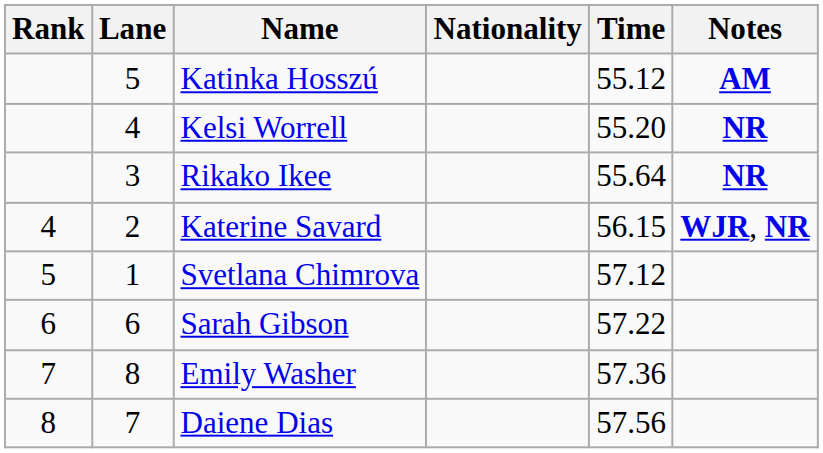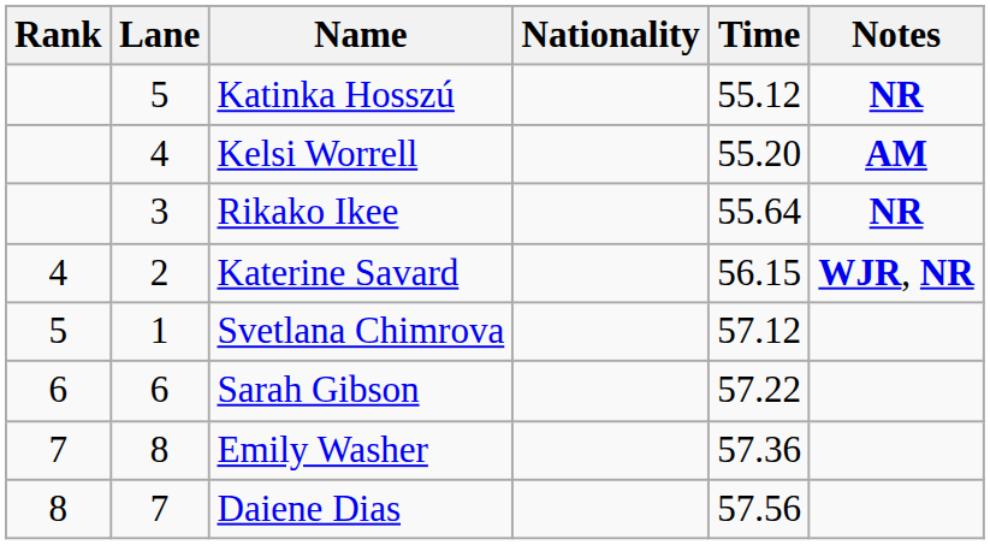Katinka Hosszú | Notes: AM -> NR
Kelsi Worrell | Notes: NR -> AM
